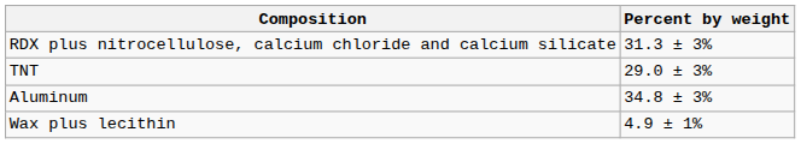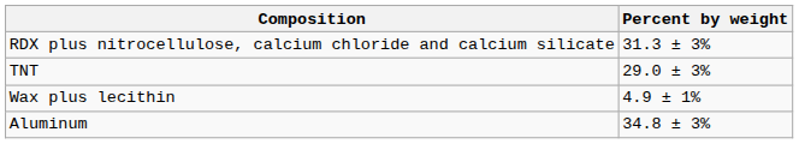rows swapped: Aluminum <-> Wax plus lecithin
